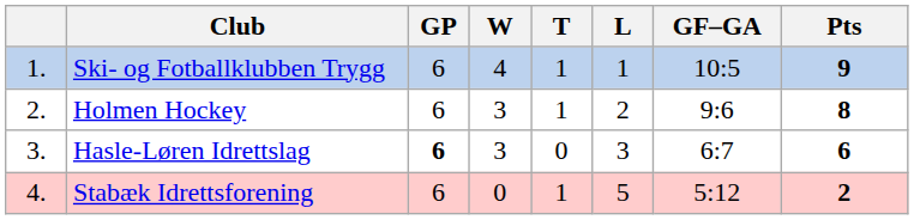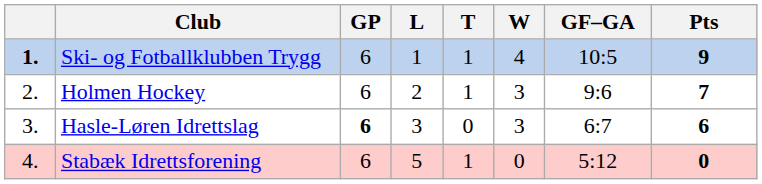columns swapped: W <-> L
Ski- og Fotballklubben Trygg | column 1: normal -> bold
Holmen Hockey | Pts: 8 -> 7
Stabæk Idrettsforening | Pts: 2 -> 0
